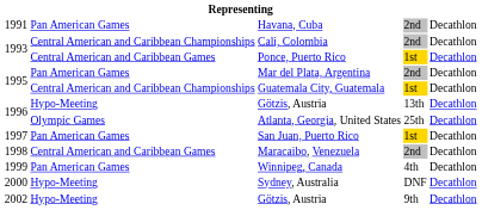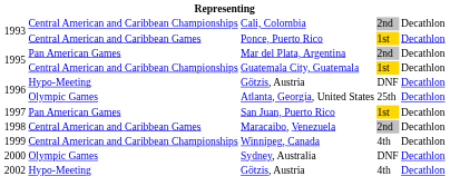- row: 1991 | Pan American Games | Havana, Cuba | 2nd | Decathlon
1996 / Götzis, Austria | column 4: 13th -> DNF
Winnipeg, Canada | column 2: Pan American Games -> Central American and Caribbean Championships
Sydney, Australia | column 2: Hypo-Meeting -> Olympic Games
2002 / Götzis, Austria | column 4: 9th -> 4th
